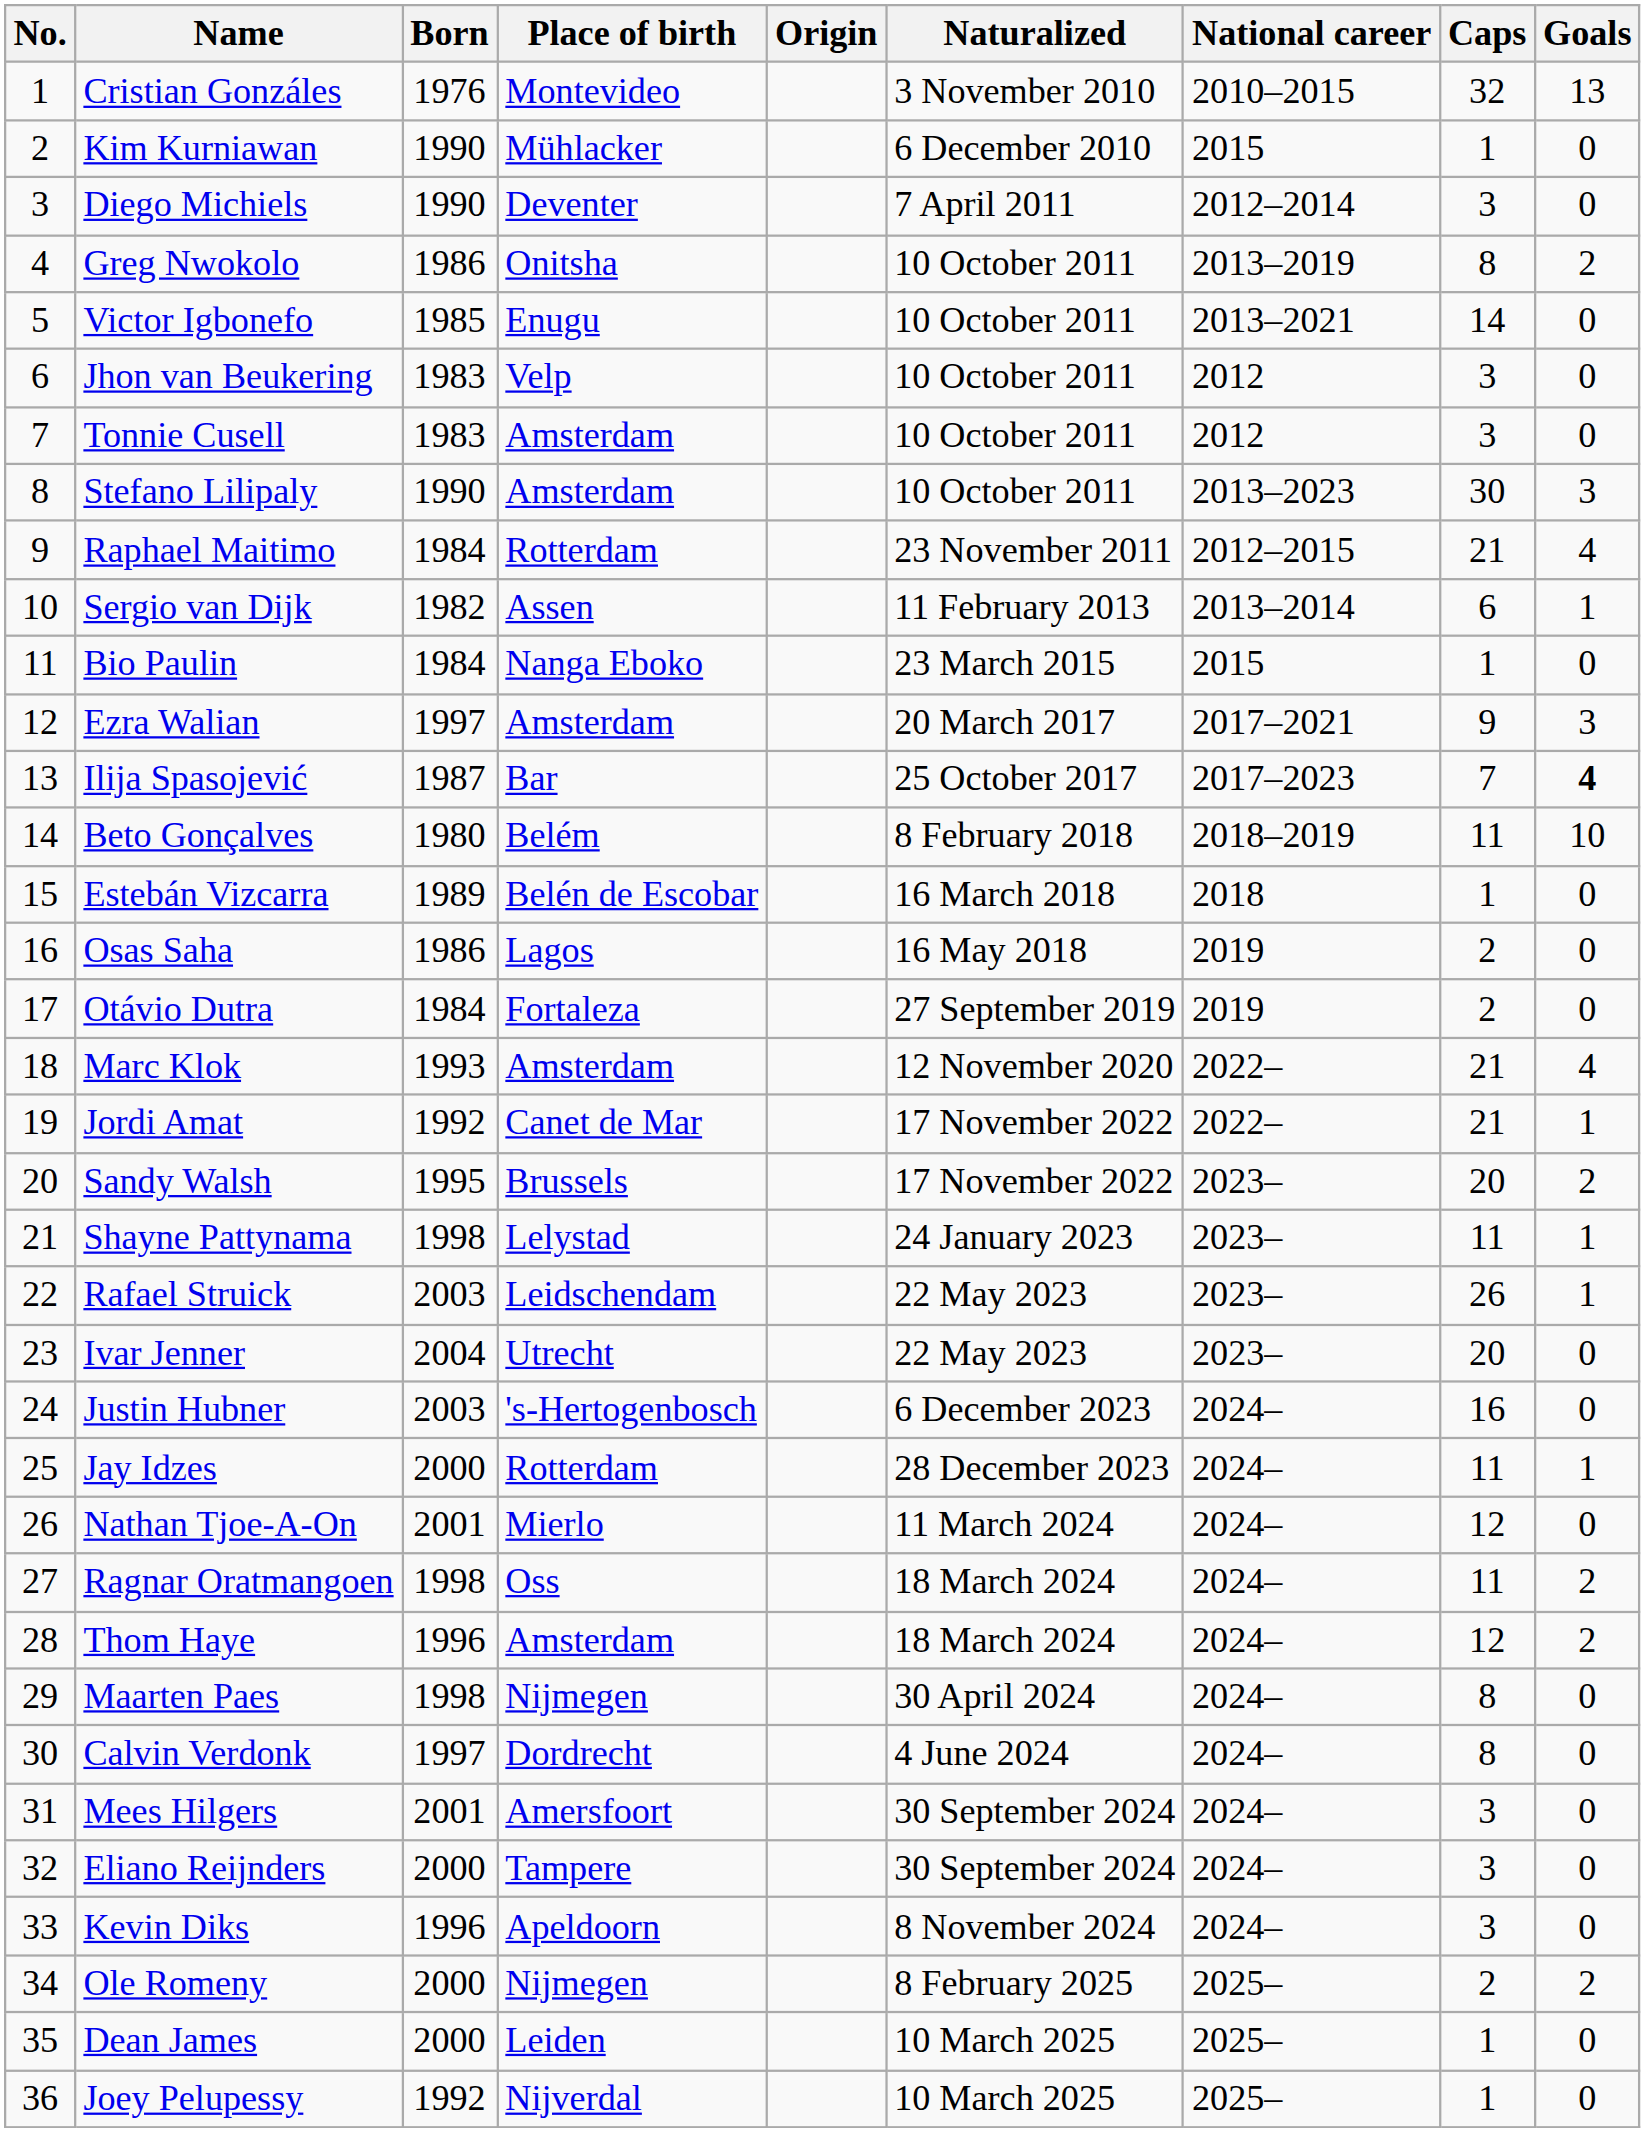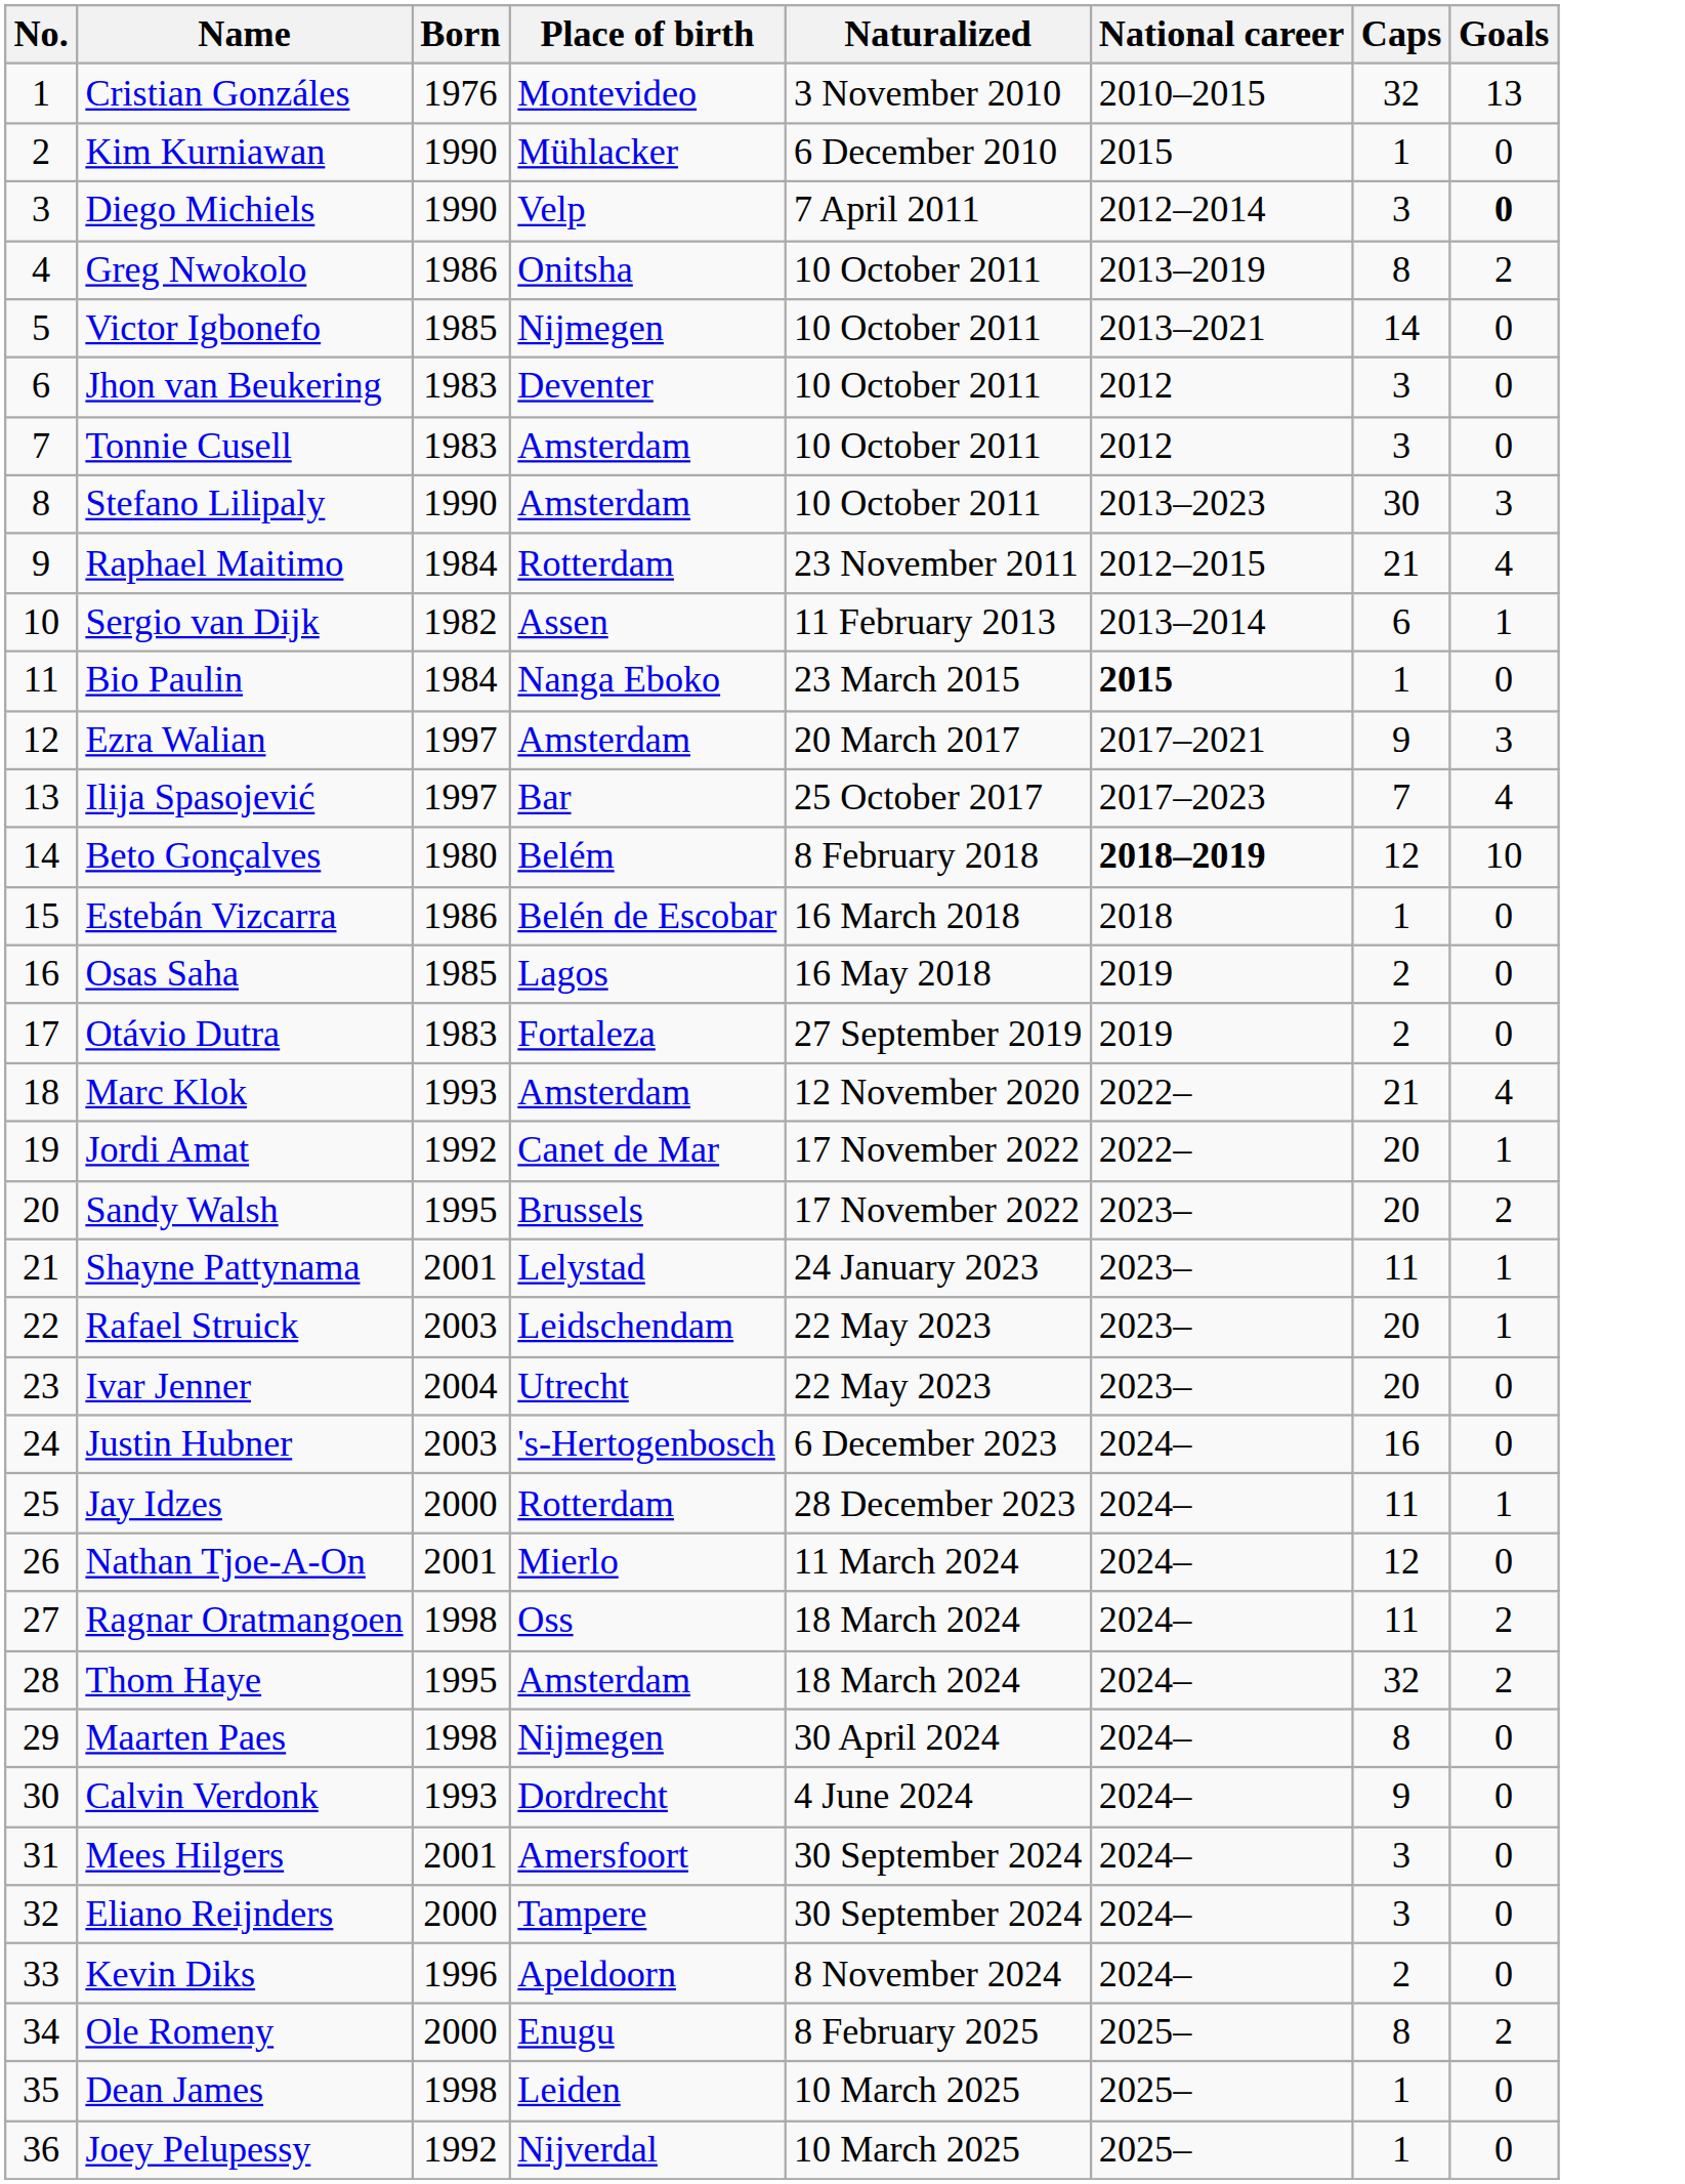- column: Origin
Diego Michiels | Place of birth: Deventer -> Velp
Diego Michiels | Goals: normal -> bold
Victor Igbonefo | Place of birth: Enugu -> Nijmegen
Jhon van Beukering | Place of birth: Velp -> Deventer
Bio Paulin | National career: normal -> bold
Ilija Spasojević | Born: 1987 -> 1997
Ilija Spasojević | Goals: bold -> normal
Beto Gonçalves | National career: normal -> bold
Beto Gonçalves | Caps: 11 -> 12
Estebán Vizcarra | Born: 1989 -> 1986
Osas Saha | Born: 1986 -> 1985
Otávio Dutra | Born: 1984 -> 1983
Jordi Amat | Caps: 21 -> 20
Shayne Pattynama | Born: 1998 -> 2001
Rafael Struick | Caps: 26 -> 20
Thom Haye | Born: 1996 -> 1995
Thom Haye | Caps: 12 -> 32
Calvin Verdonk | Born: 1997 -> 1993
Calvin Verdonk | Caps: 8 -> 9
Kevin Diks | Caps: 3 -> 2
Ole Romeny | Place of birth: Nijmegen -> Enugu
Ole Romeny | Caps: 2 -> 8
Dean James | Born: 2000 -> 1998
